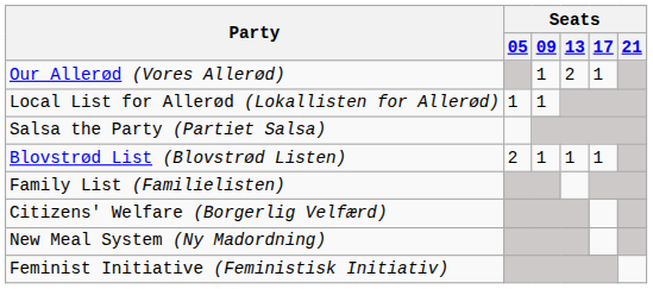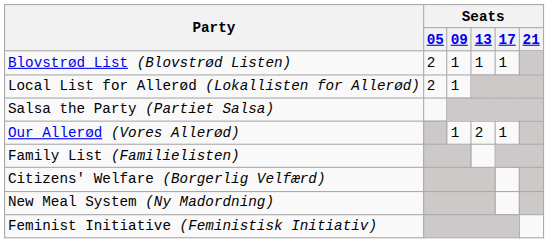rows swapped: Blovstrød List (Blovstrød Listen) <-> Our Allerød (Vores Allerød)
Local List for Allerød (Lokallisten for Allerød) | Seats / 05: 1 -> 2
